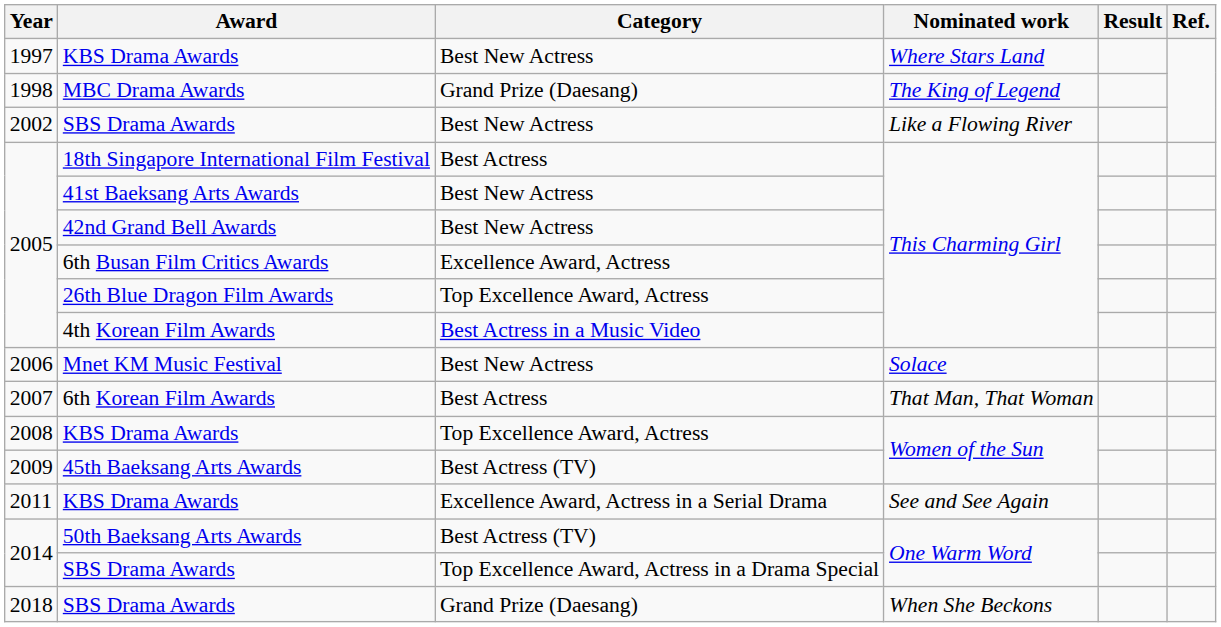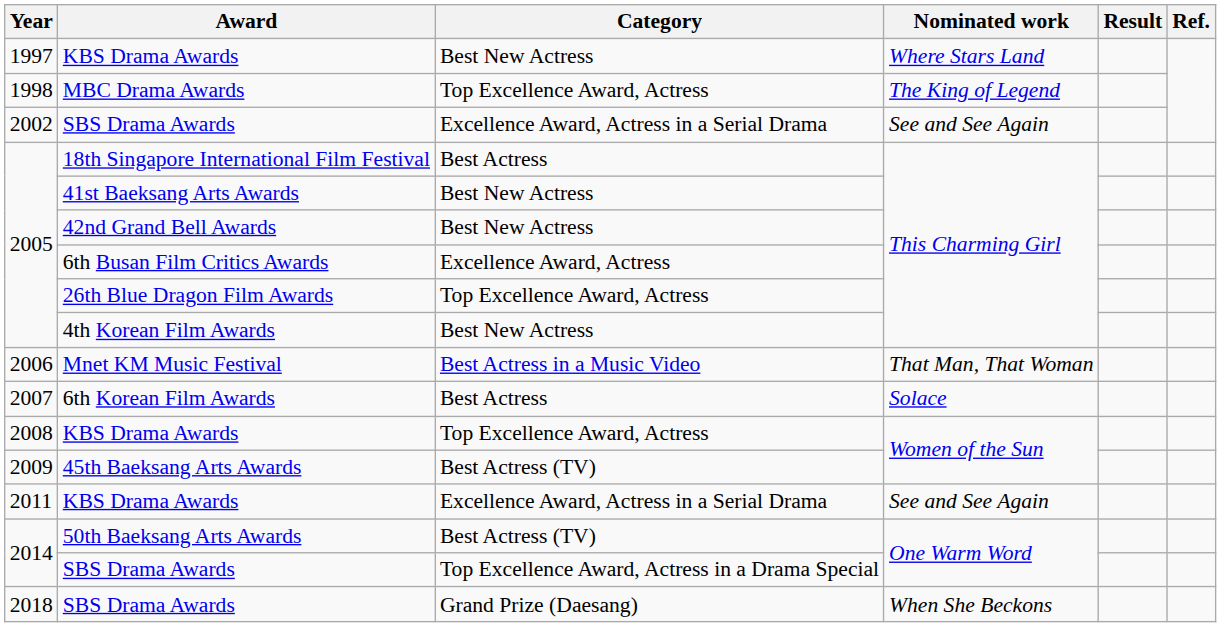MBC Drama Awards | Category: Grand Prize (Daesang) -> Top Excellence Award, Actress
2002 / SBS Drama Awards | Category: Best New Actress -> Excellence Award, Actress in a Serial Drama
2002 / SBS Drama Awards | Nominated work: Like a Flowing River -> See and See Again
4th Korean Film Awards | Category: Best Actress in a Music Video -> Best New Actress
Mnet KM Music Festival | Category: Best New Actress -> Best Actress in a Music Video
Mnet KM Music Festival | Nominated work: Solace -> That Man, That Woman
6th Korean Film Awards | Nominated work: That Man, That Woman -> Solace
